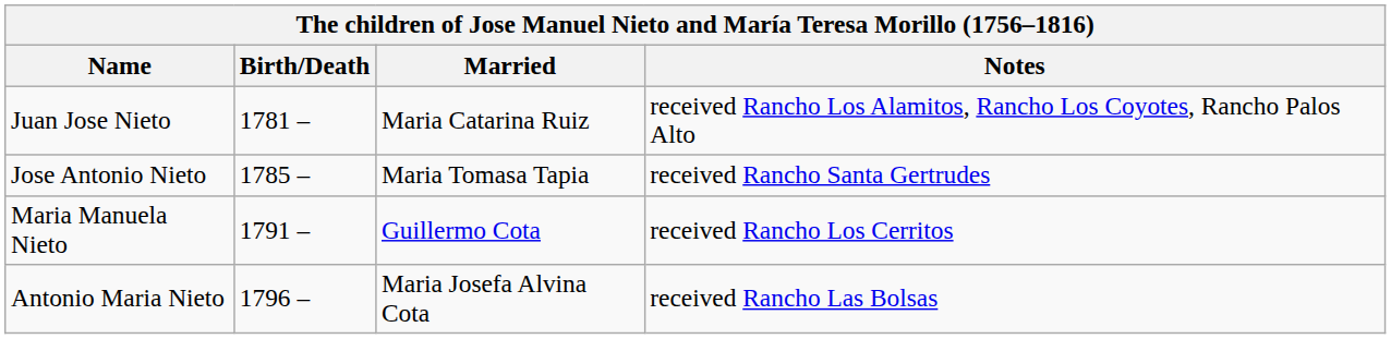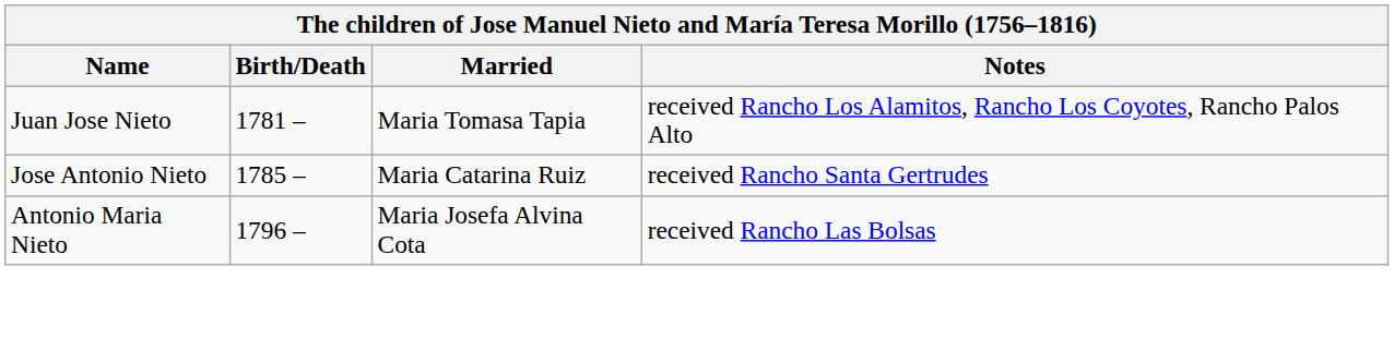Juan Jose Nieto | Married: Maria Catarina Ruiz -> Maria Tomasa Tapia
Jose Antonio Nieto | Married: Maria Tomasa Tapia -> Maria Catarina Ruiz
- row: Maria Manuela Nieto | 1791 – | Guillermo Cota | received Rancho Los Cerritos
